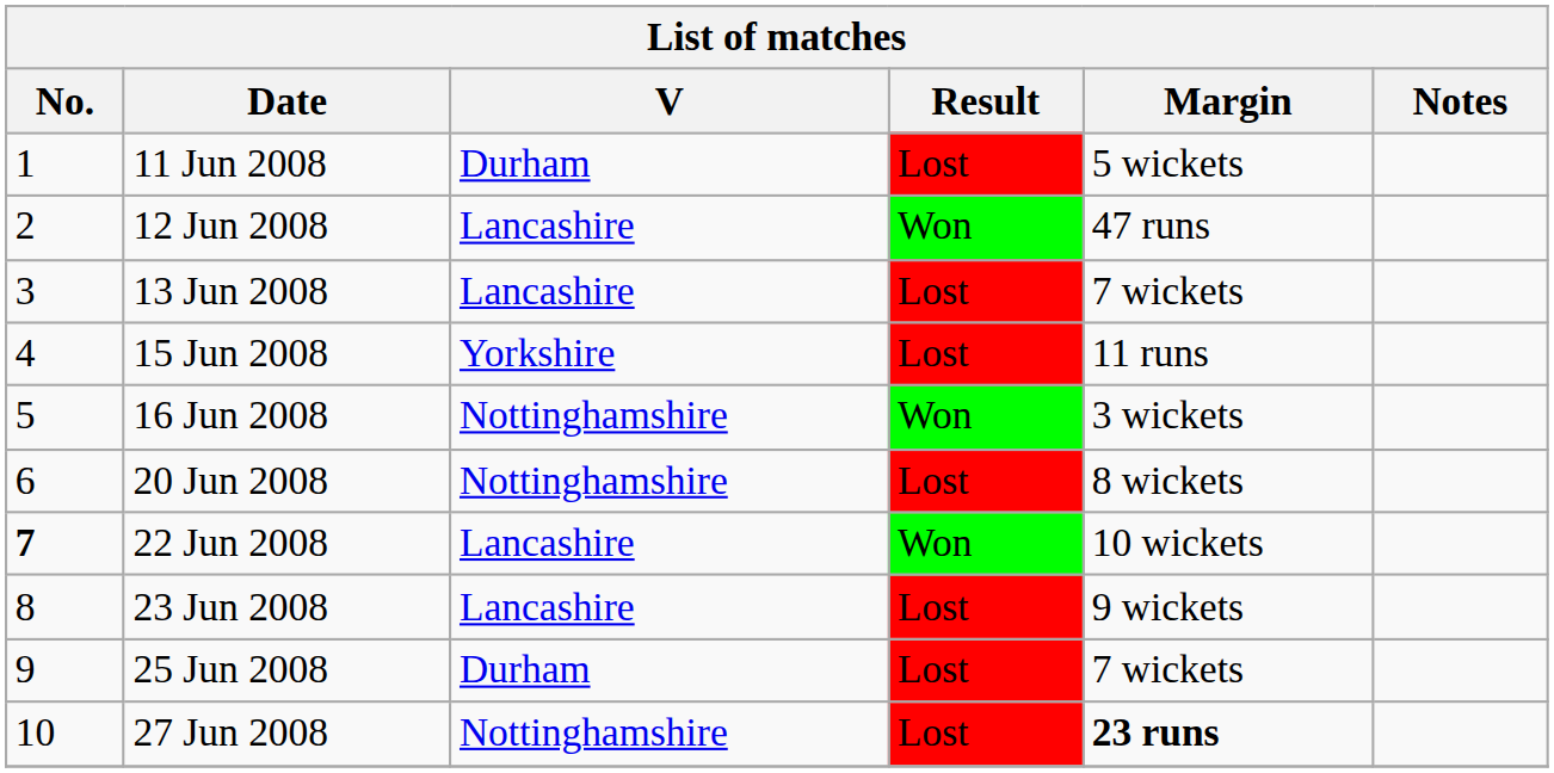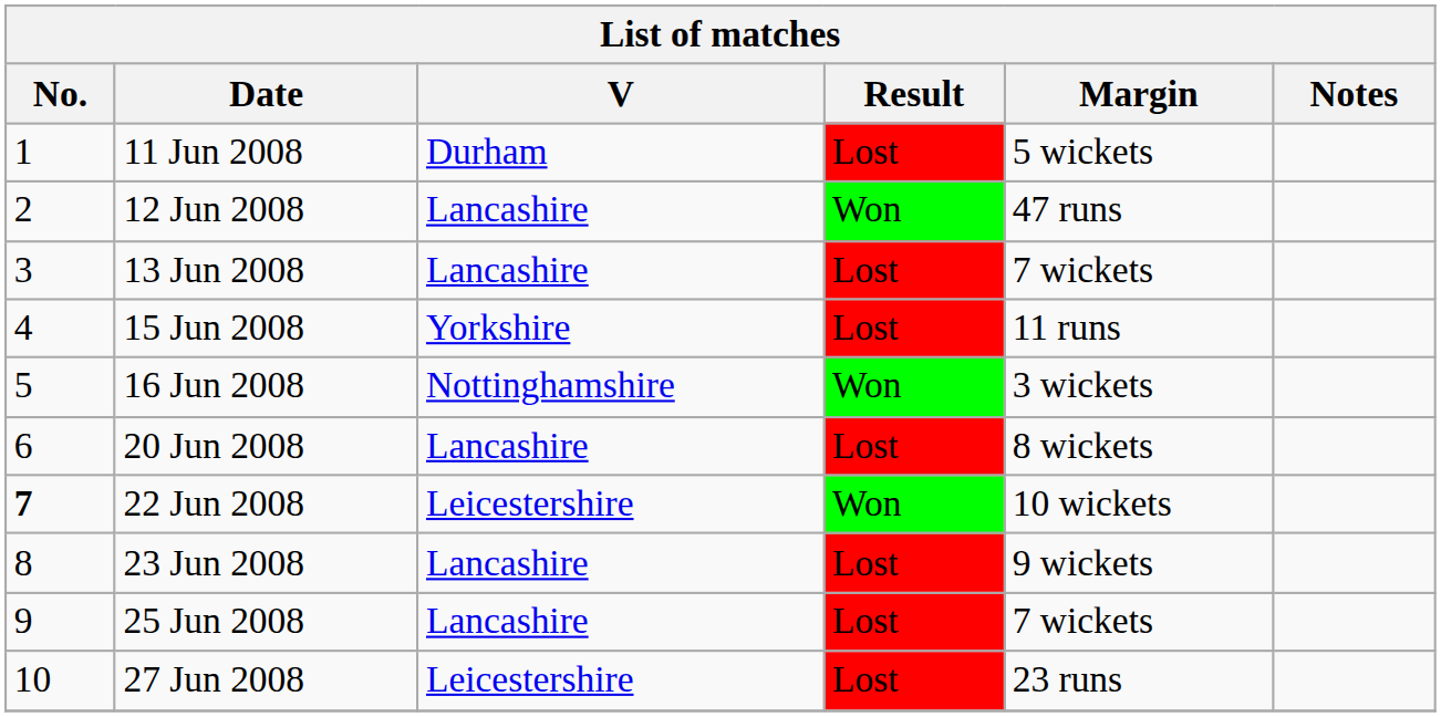20 Jun 2008 | V: Nottinghamshire -> Lancashire
22 Jun 2008 | V: Lancashire -> Leicestershire
25 Jun 2008 | V: Durham -> Lancashire
27 Jun 2008 | V: Nottinghamshire -> Leicestershire
27 Jun 2008 | Margin: bold -> normal
